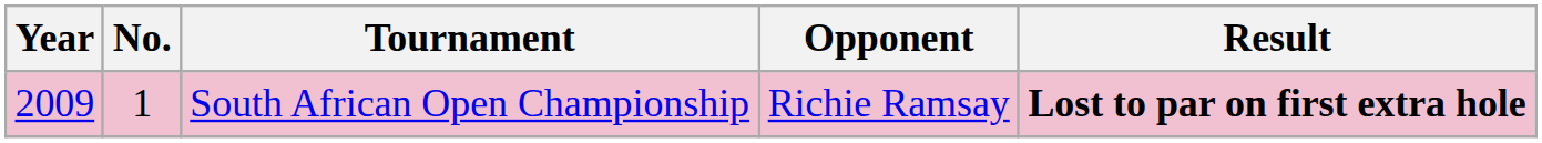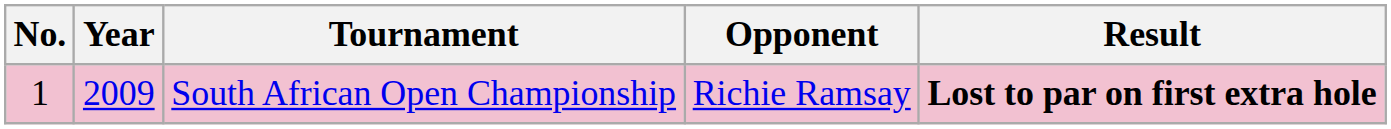columns swapped: No. <-> Year
